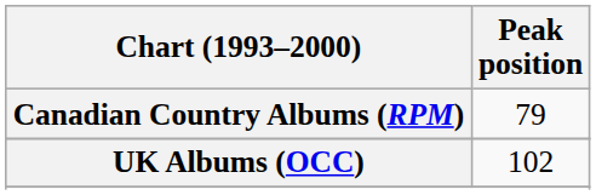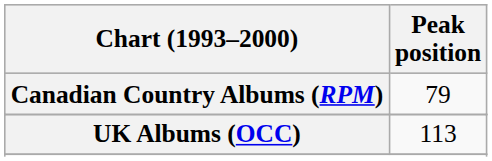UK Albums (OCC) | Peak position: 102 -> 113
